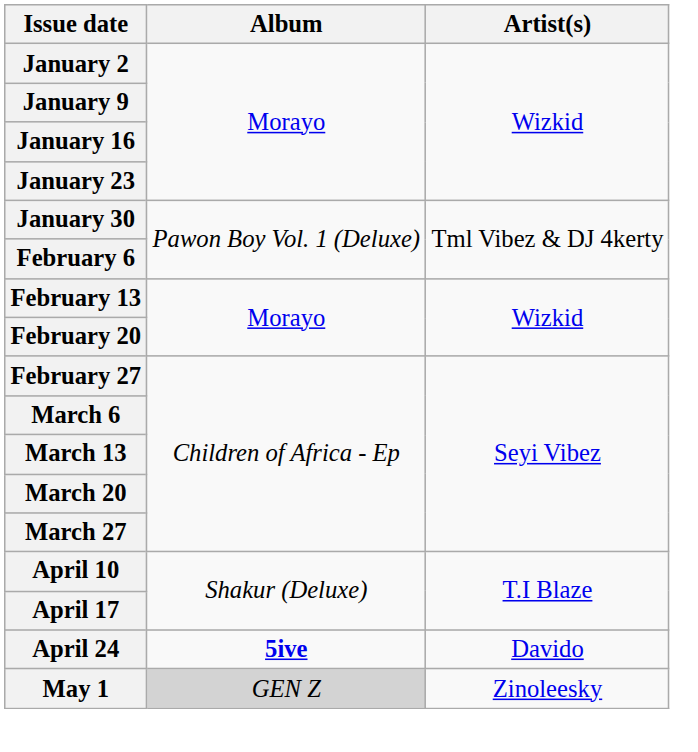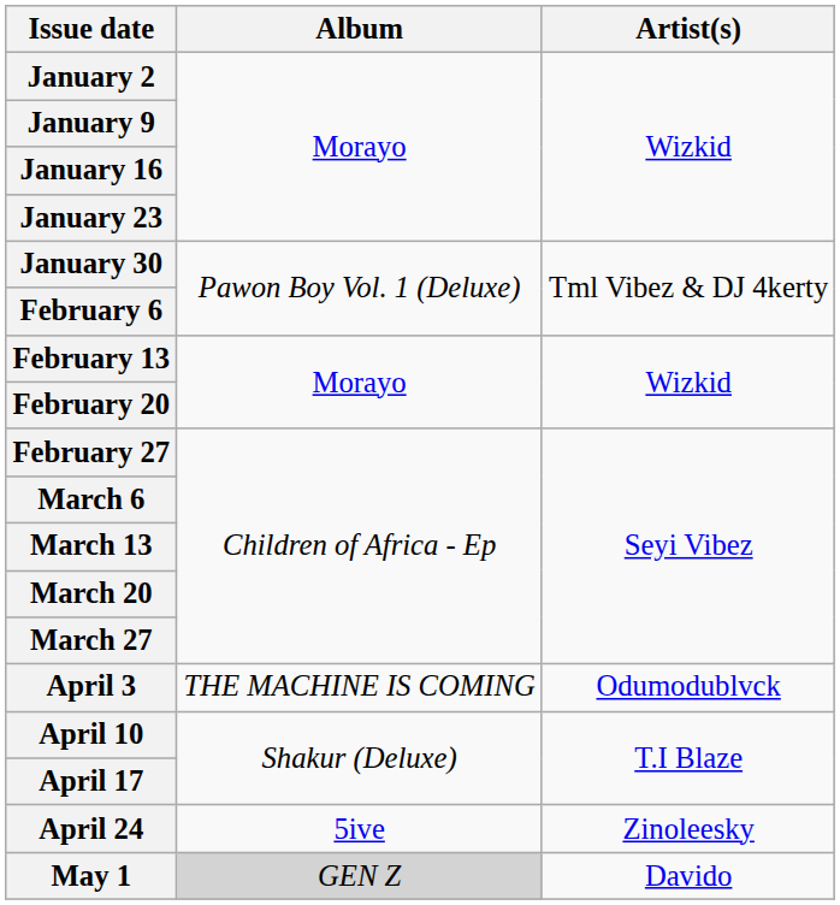+ row: April 3 | THE MACHINE IS COMING | Odumodublvck
April 24 | Album: bold -> normal
April 24 | Artist(s): Davido -> Zinoleesky
May 1 | Artist(s): Zinoleesky -> Davido
